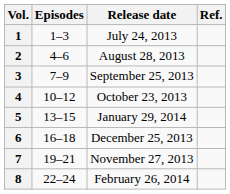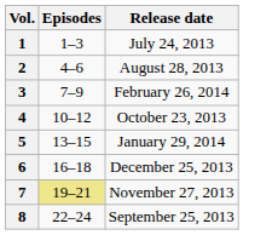- column: Ref.
3 | Release date: September 25, 2013 -> February 26, 2014
7 | Episodes: no background -> khaki background
8 | Release date: February 26, 2014 -> September 25, 2013
